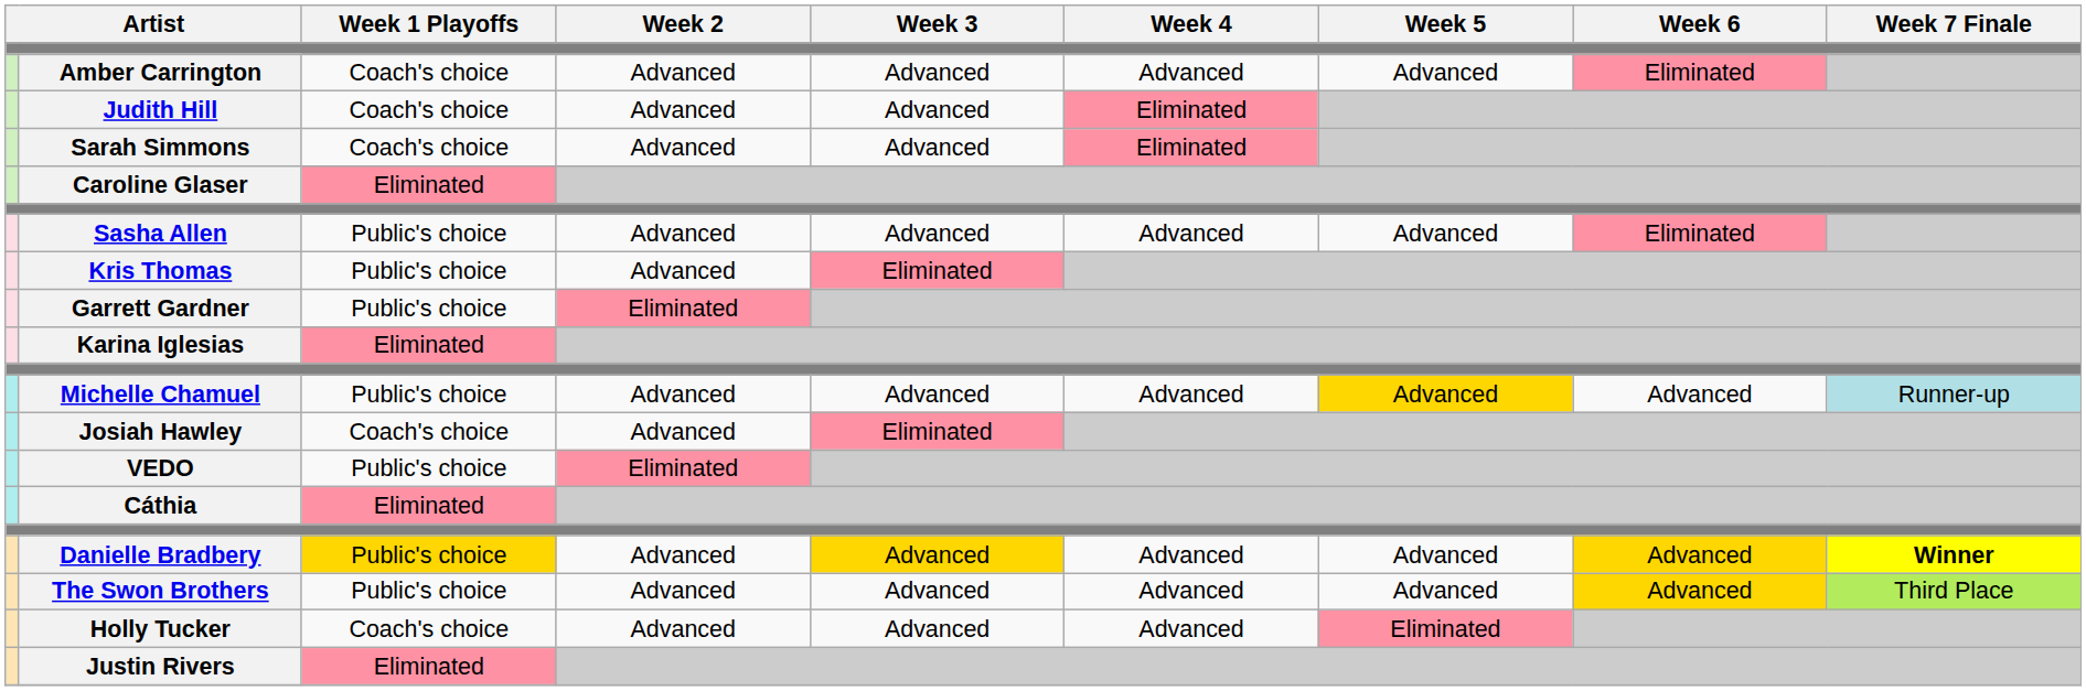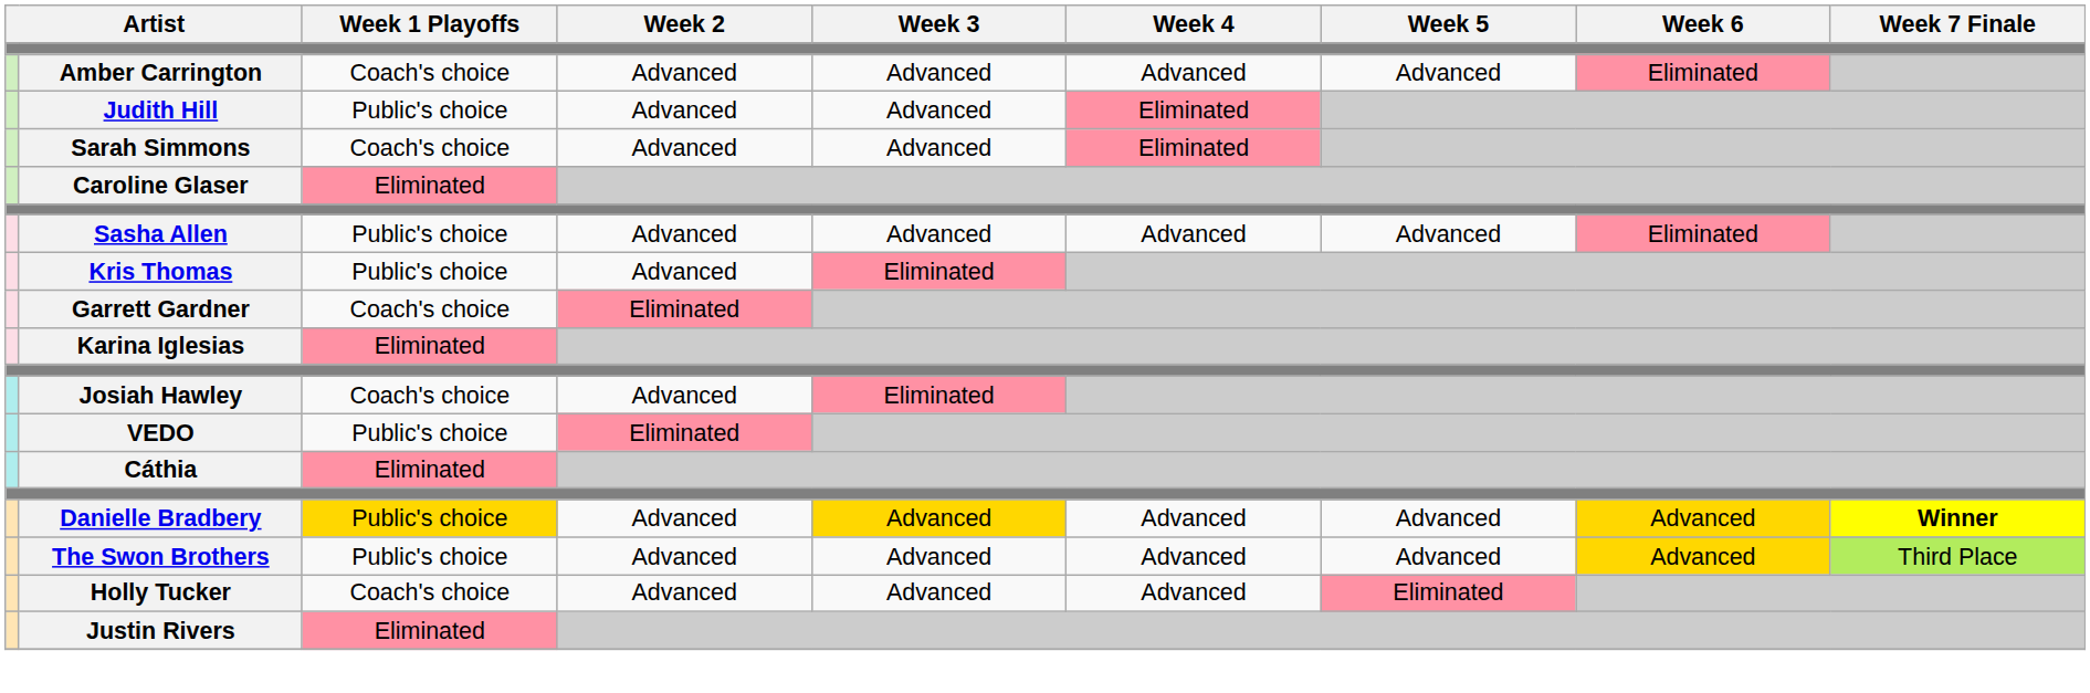Judith Hill | Week 1 Playoffs: Coach's choice -> Public's choice
Garrett Gardner | Week 1 Playoffs: Public's choice -> Coach's choice
- row: Michelle Chamuel | Public's choice | Advanced | Advanced | Advanced | Advanced | Advanced | Runner-up
